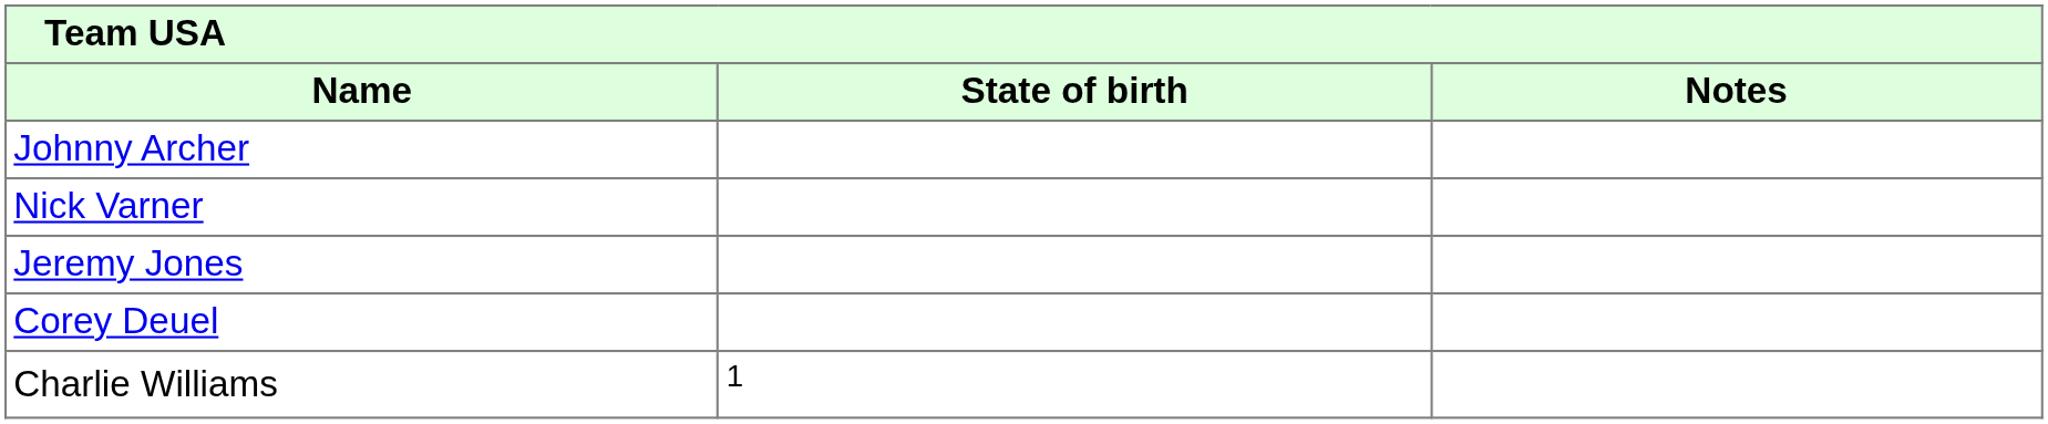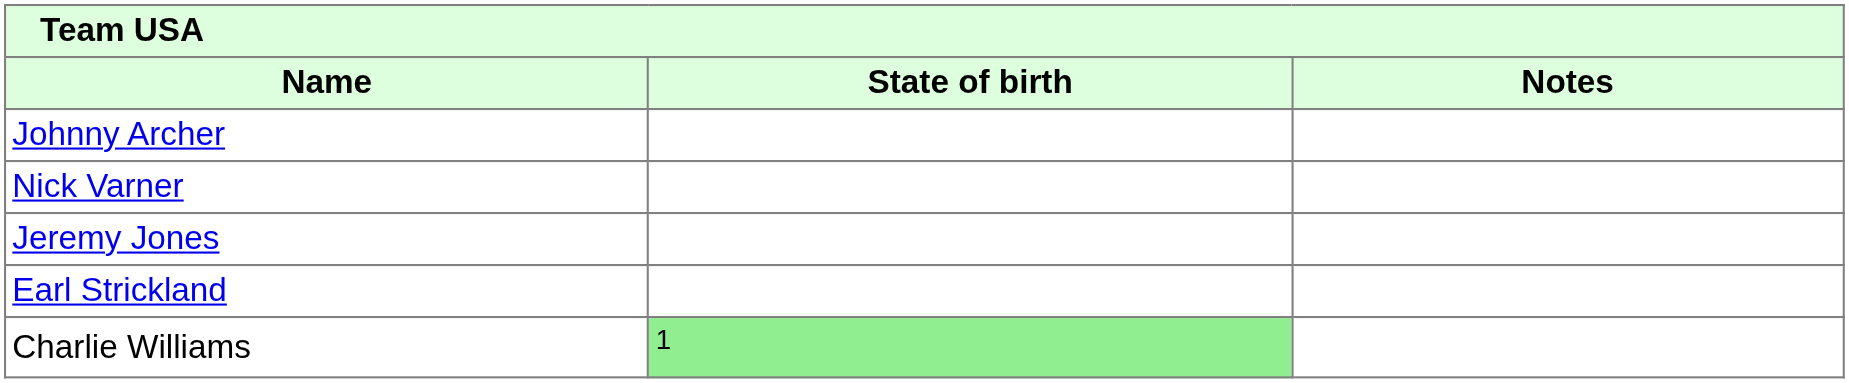- row: Corey Deuel
+ row: Earl Strickland
Charlie Williams | State of birth: no background -> lightgreen background
